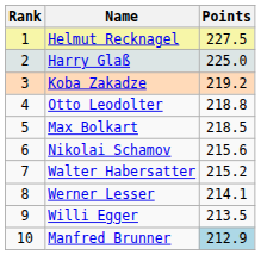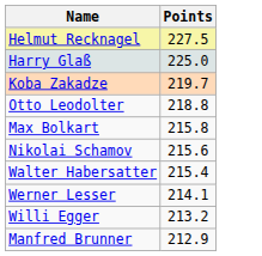- column: Rank | 1 | 2 | 3 | 4 | 5 | 6 | 7 | 8 | 9 | 10
Koba Zakadze | Points: 219.2 -> 219.7
Max Bolkart | Points: 218.5 -> 215.8
Walter Habersatter | Points: 215.2 -> 215.4
Willi Egger | Points: 213.5 -> 213.2
Manfred Brunner | Points: lightblue background -> no background
